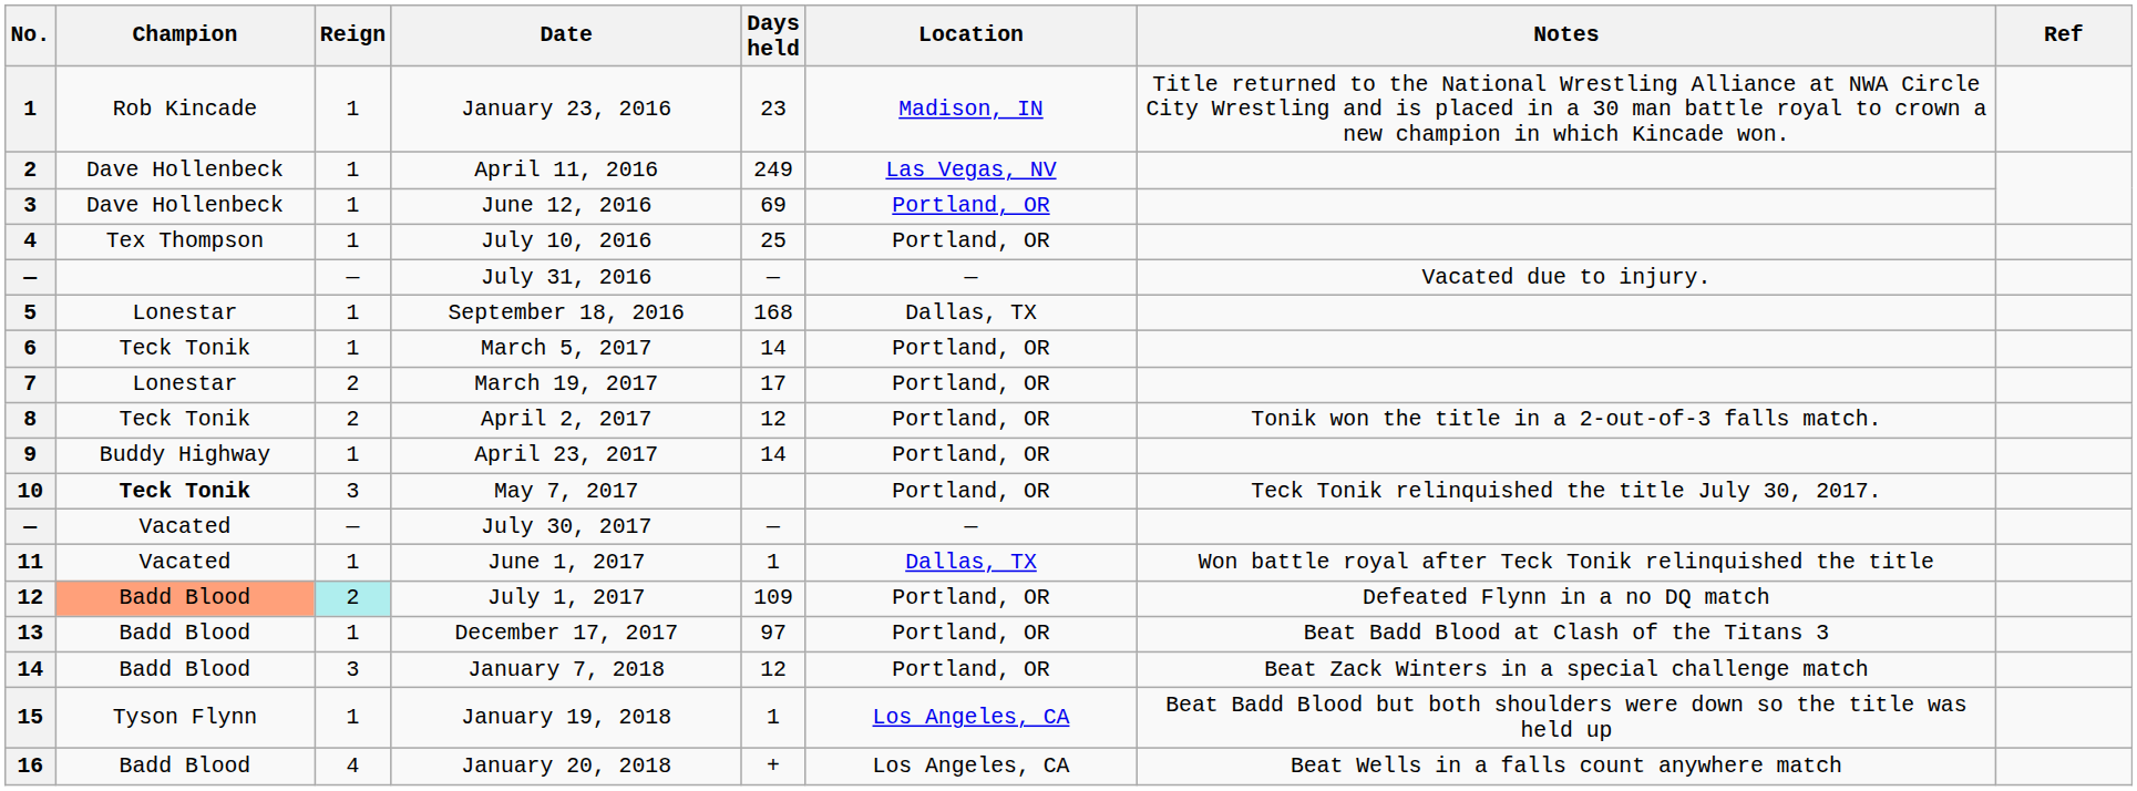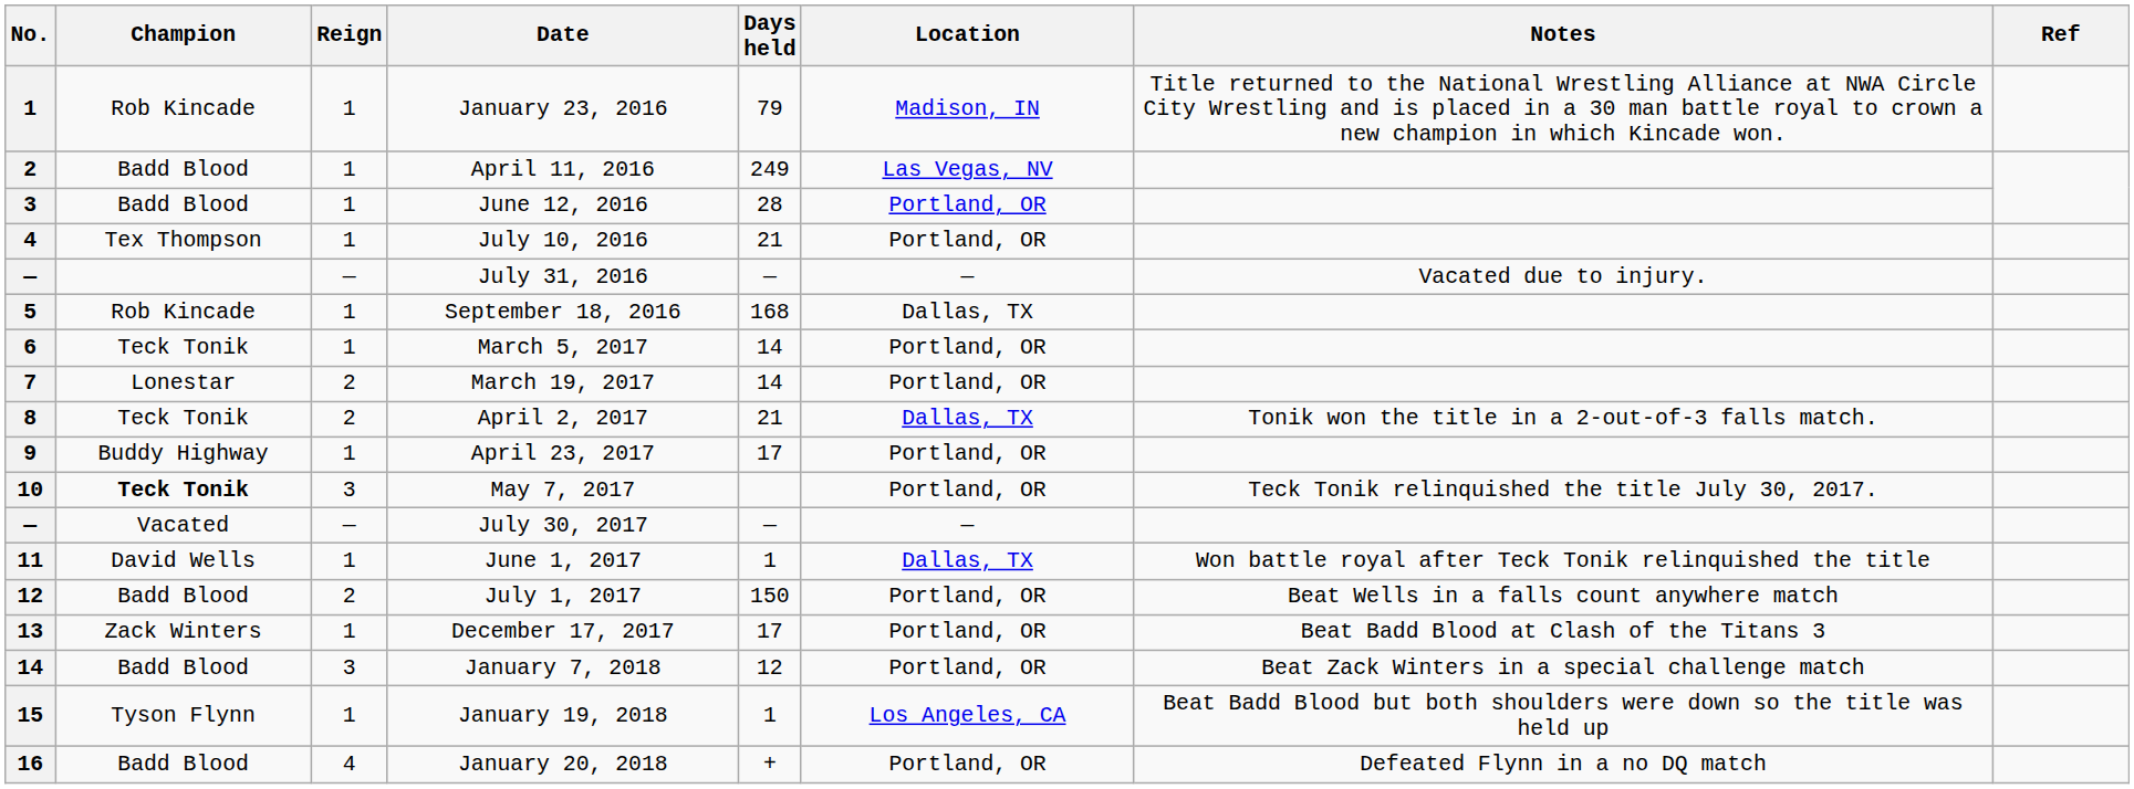January 23, 2016 | Days held: 23 -> 79
April 11, 2016 | Champion: Dave Hollenbeck -> Badd Blood
June 12, 2016 | Champion: Dave Hollenbeck -> Badd Blood
June 12, 2016 | Days held: 69 -> 28
July 10, 2016 | Days held: 25 -> 21
September 18, 2016 | Champion: Lonestar -> Rob Kincade
March 19, 2017 | Days held: 17 -> 14
April 2, 2017 | Days held: 12 -> 21
April 2, 2017 | Location: Portland, OR -> Dallas, TX
April 23, 2017 | Days held: 14 -> 17
June 1, 2017 | Champion: Vacated -> David Wells
July 1, 2017 | Champion: lightsalmon background -> no background
July 1, 2017 | Reign: paleturquoise background -> no background
July 1, 2017 | Days held: 109 -> 150
July 1, 2017 | Notes: Defeated Flynn in a no DQ match -> Beat Wells in a falls count anywhere match
December 17, 2017 | Champion: Badd Blood -> Zack Winters
December 17, 2017 | Days held: 97 -> 17
January 20, 2018 | Location: Los Angeles, CA -> Portland, OR
January 20, 2018 | Notes: Beat Wells in a falls count anywhere match -> Defeated Flynn in a no DQ match
